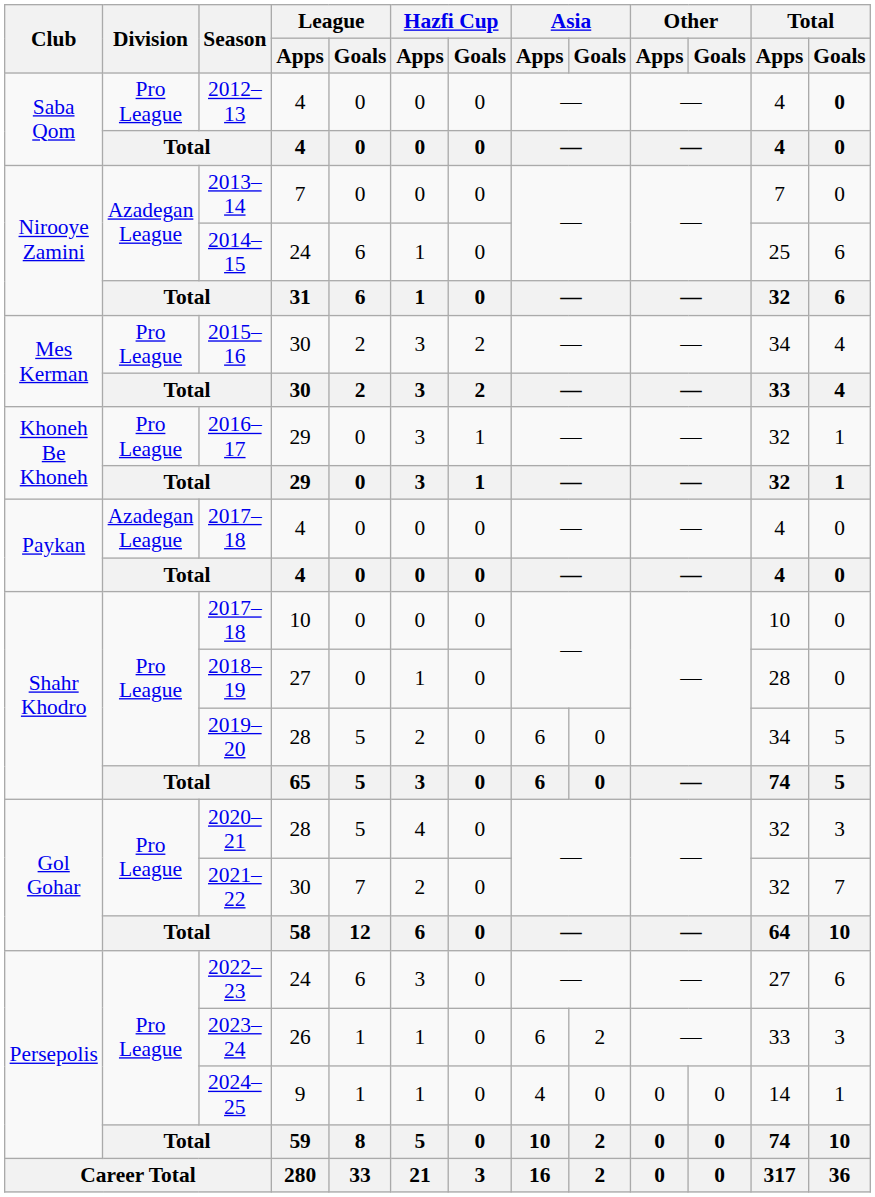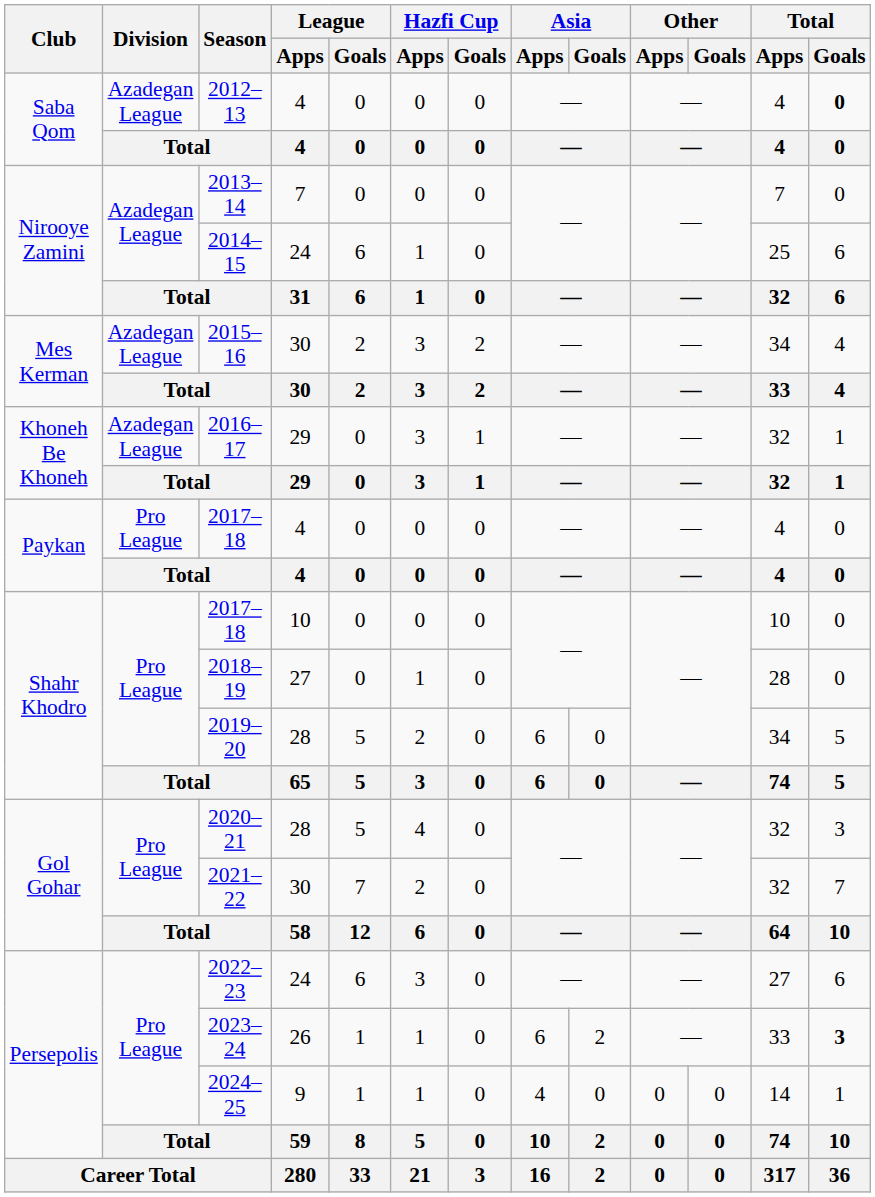2012–13 | Division: Pro League -> Azadegan League
2015–16 | Division: Pro League -> Azadegan League
2016–17 | Division: Pro League -> Azadegan League
2017–18 / 4 | Division: Azadegan League -> Pro League
2023–24 | Total / Goals: normal -> bold
